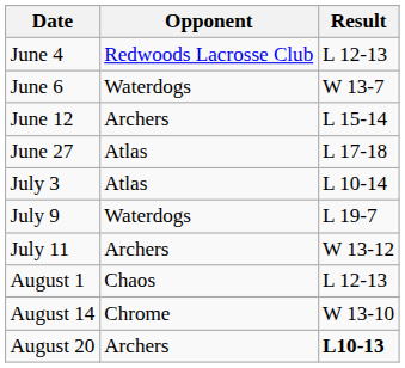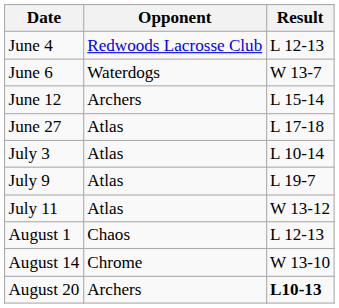July 9 | Opponent: Waterdogs -> Atlas
July 11 | Opponent: Archers -> Atlas
